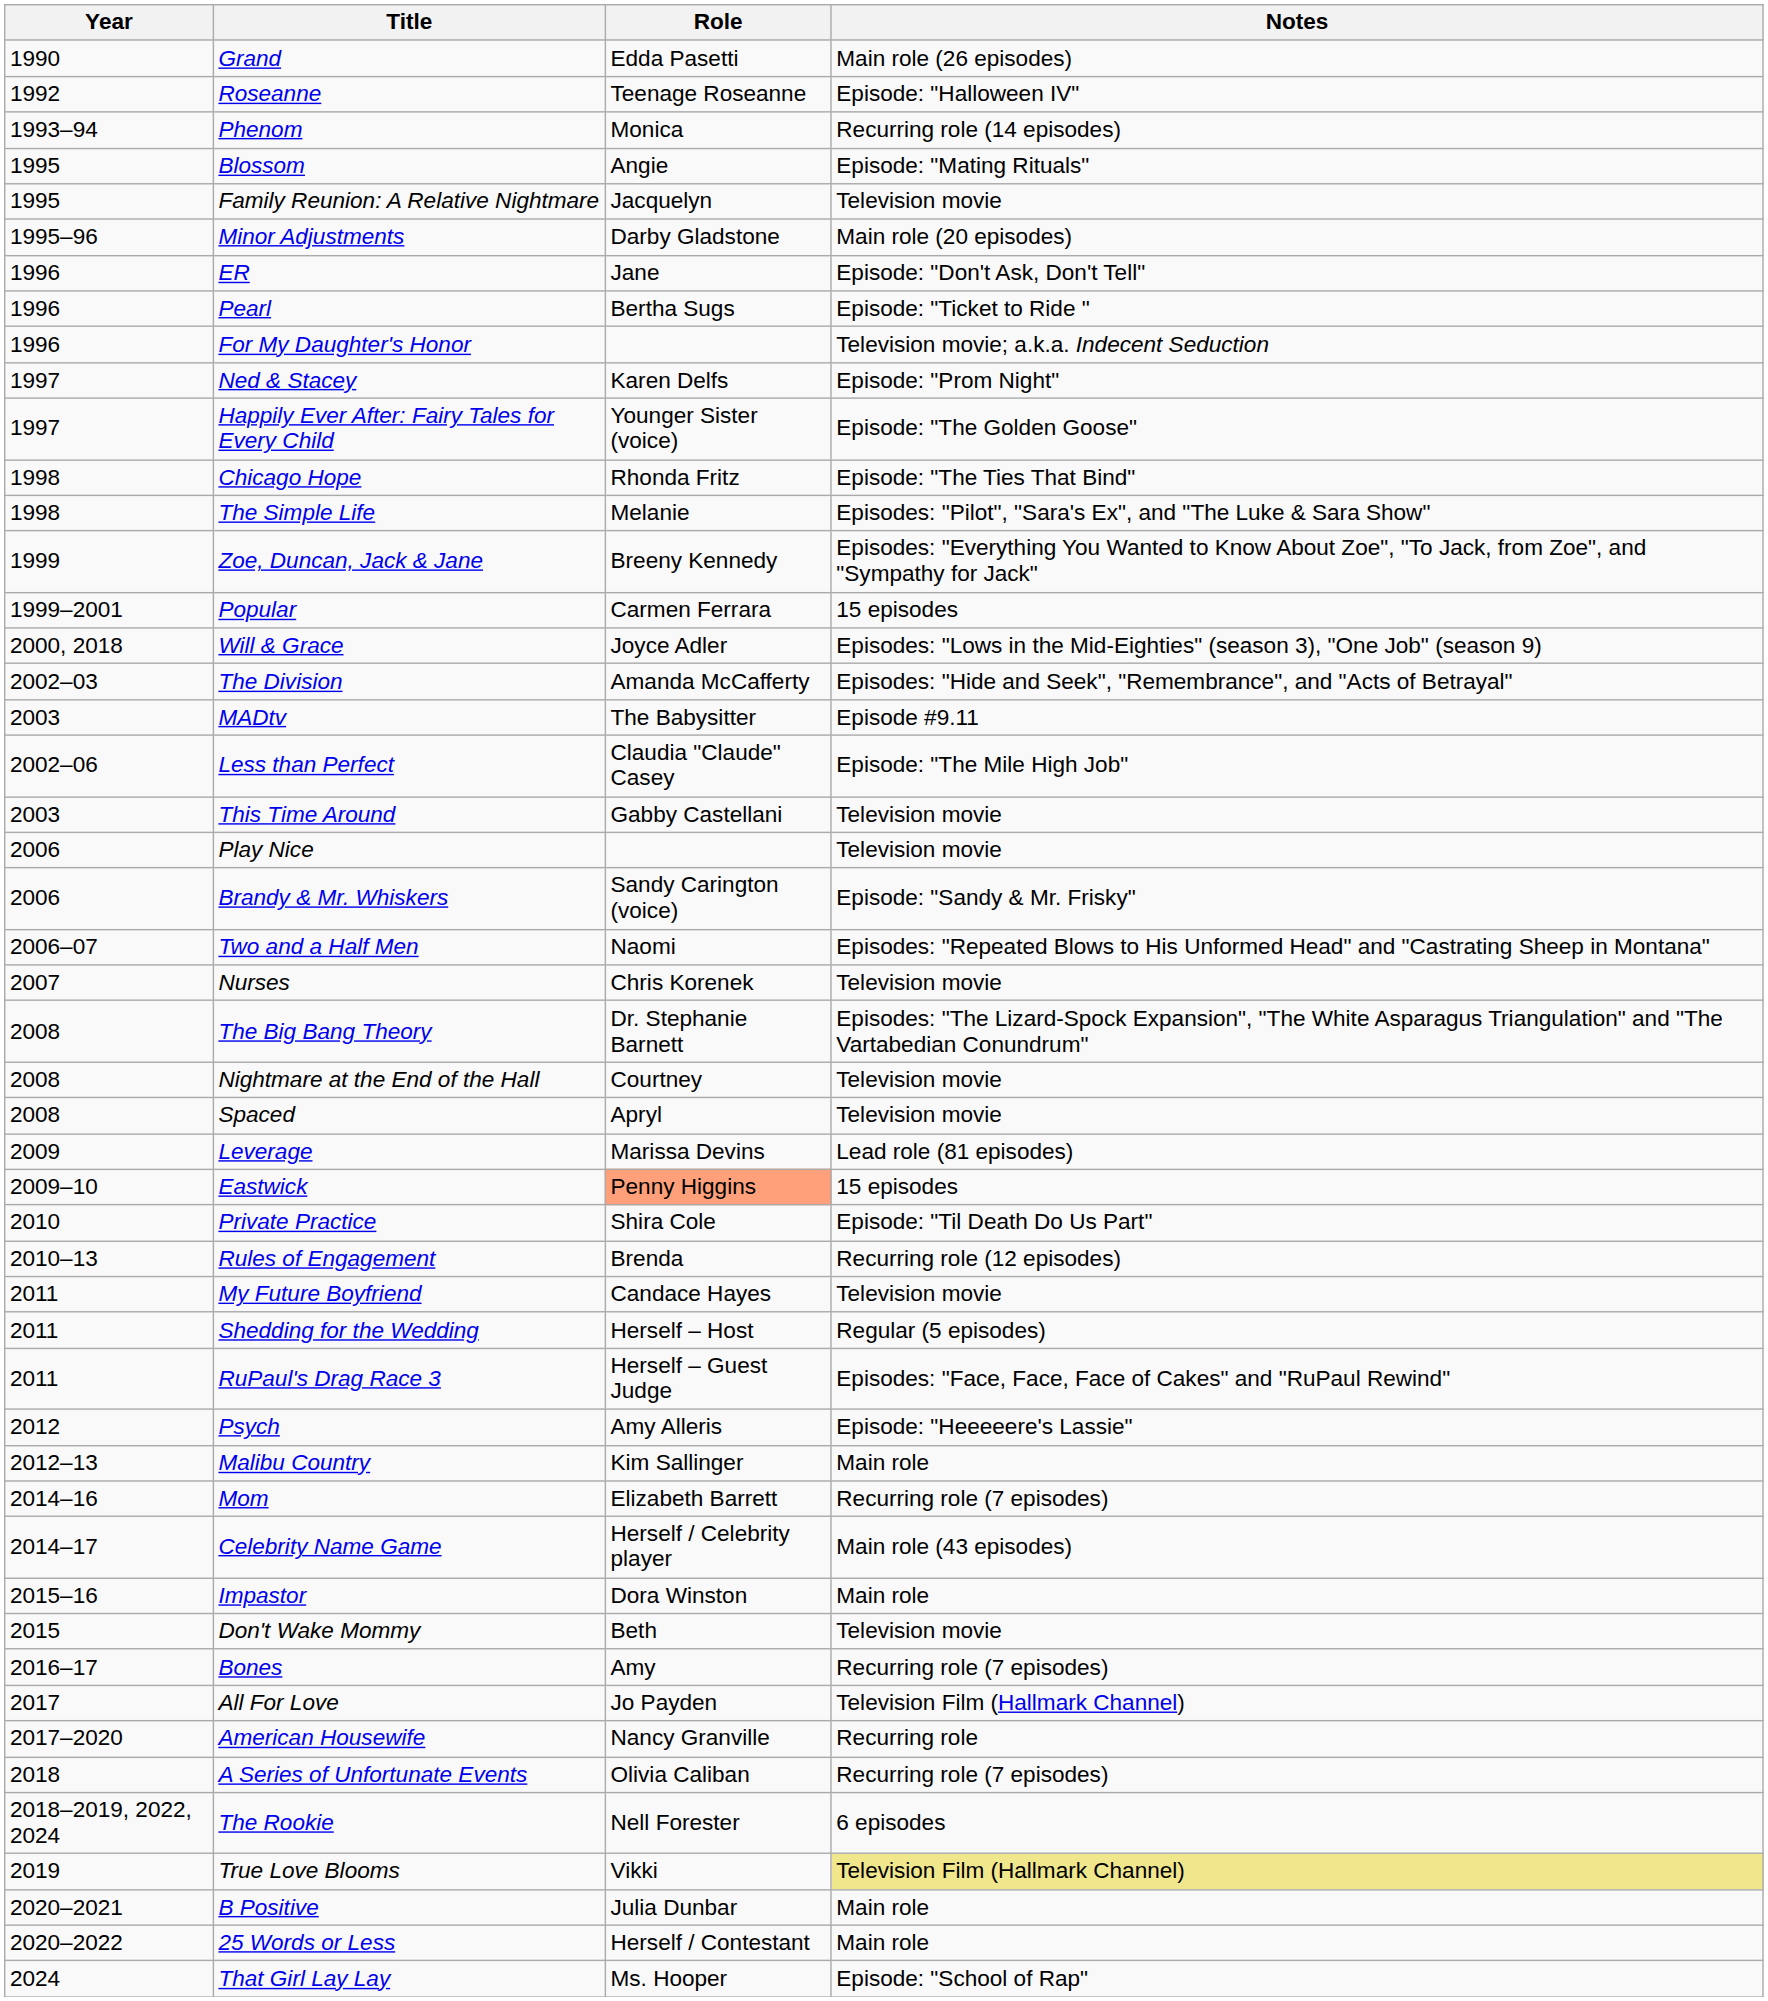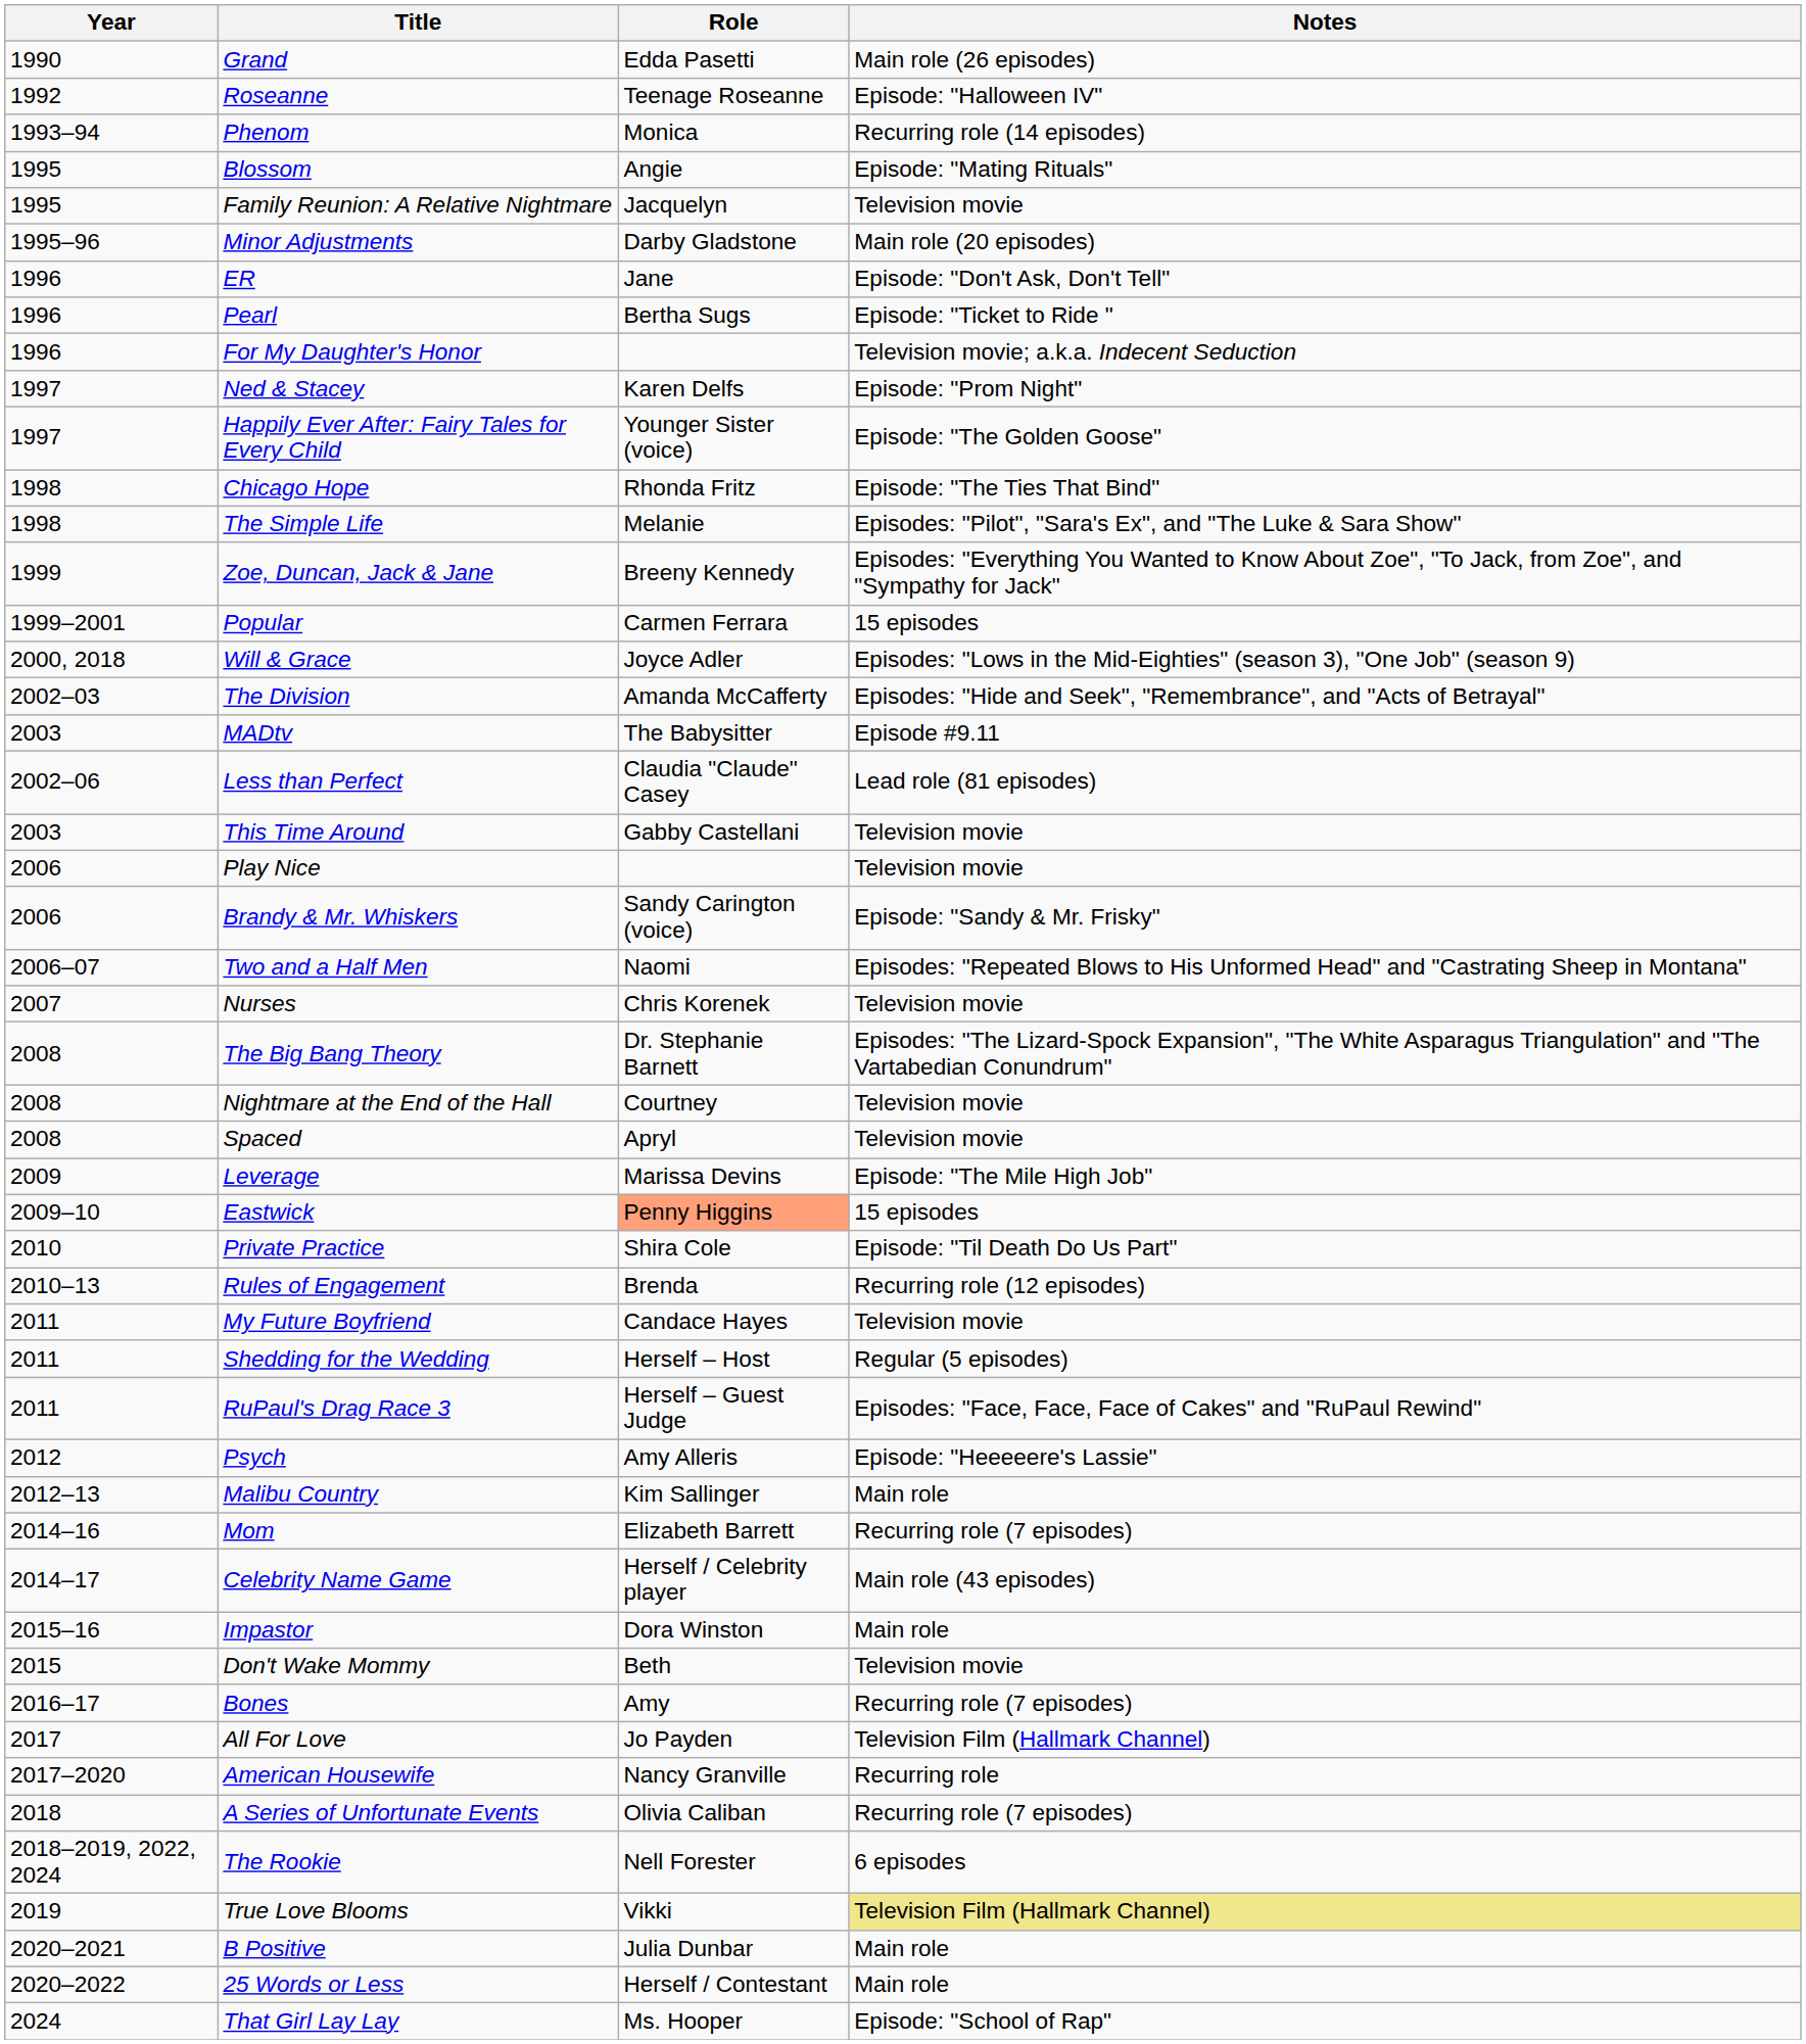Less than Perfect | Notes: Episode: "The Mile High Job" -> Lead role (81 episodes)
Leverage | Notes: Lead role (81 episodes) -> Episode: "The Mile High Job"
